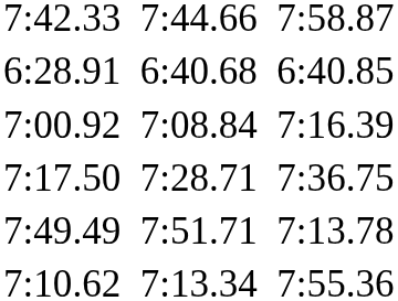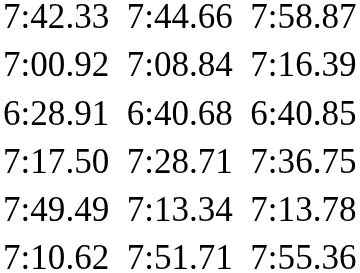rows swapped: 7:00.92 <-> 6:28.91
7:49.49 | column 5: 7:51.71 -> 7:13.34
7:10.62 | column 5: 7:13.34 -> 7:51.71
